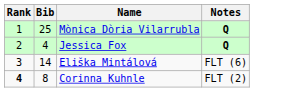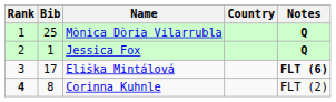+ column: Country
Jessica Fox | Bib: 4 -> 1
Eliška Mintálová | Bib: 14 -> 17
Eliška Mintálová | Notes: normal -> bold
